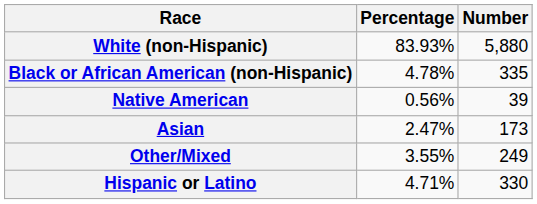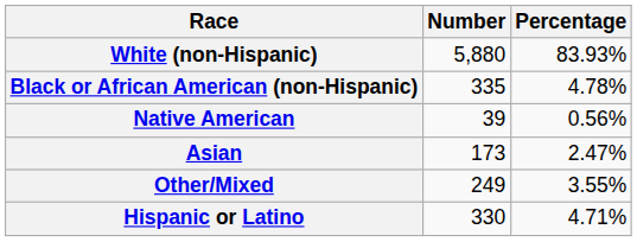columns swapped: Number <-> Percentage
